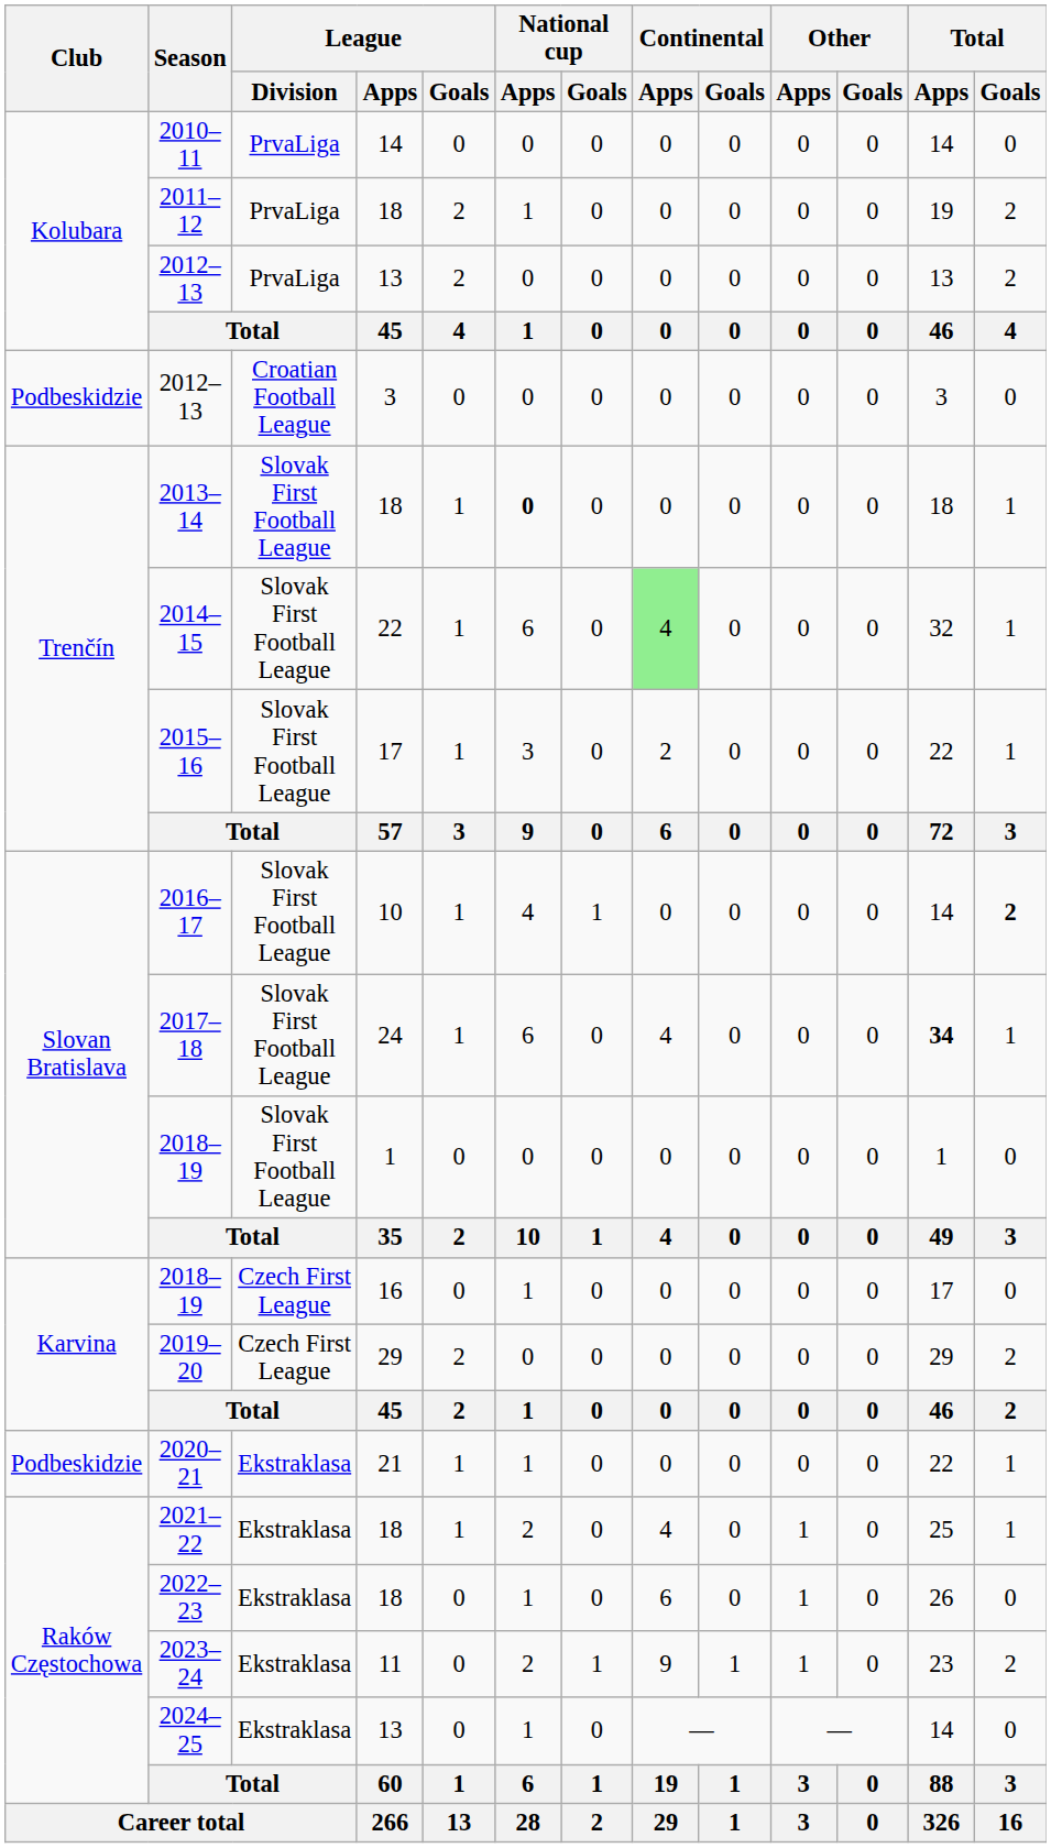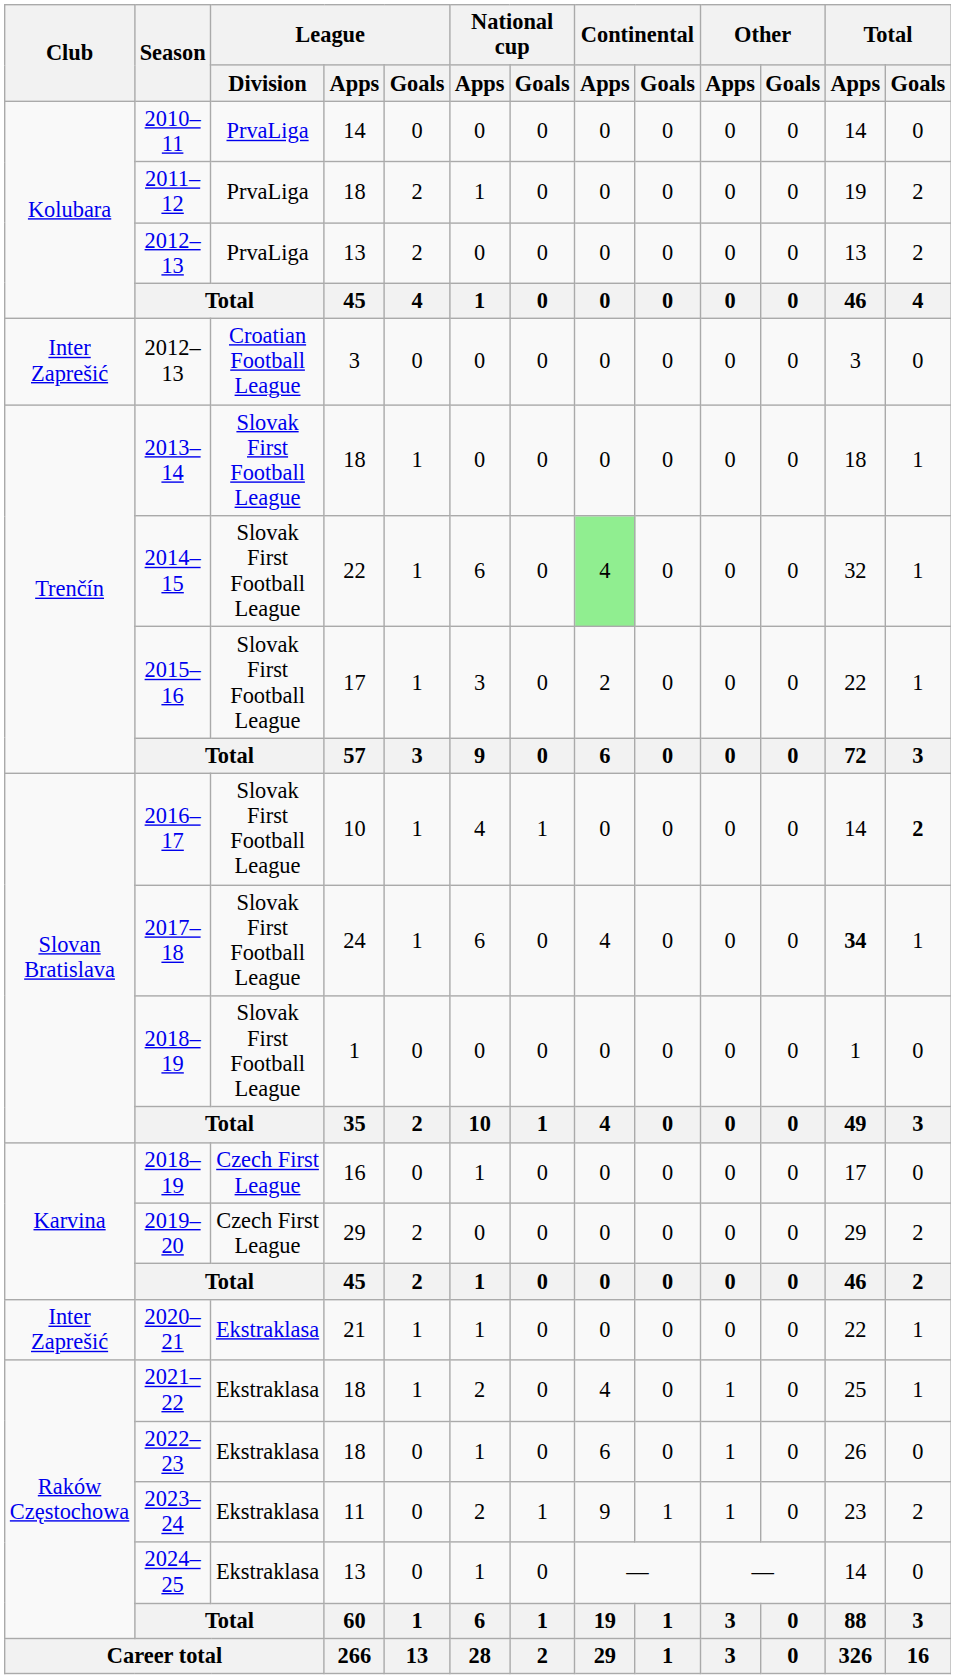2012–13 / 3 | Club: Podbeskidzie -> Inter Zaprešić
2013–14 | National cup / Apps: bold -> normal
2020–21 | Club: Podbeskidzie -> Inter Zaprešić
